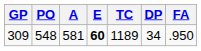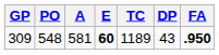309 | DP: 34 -> 43
309 | FA: normal -> bold
